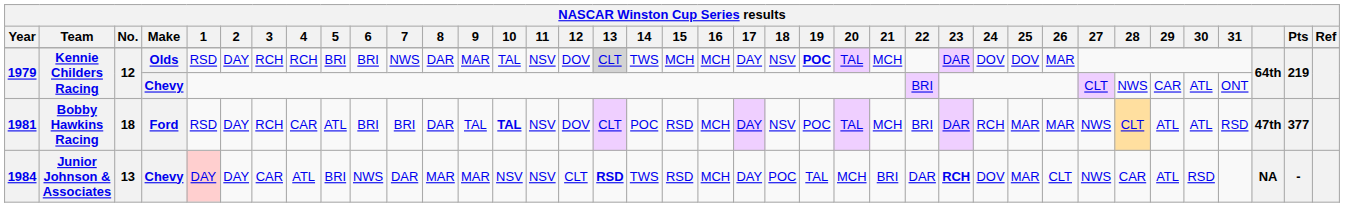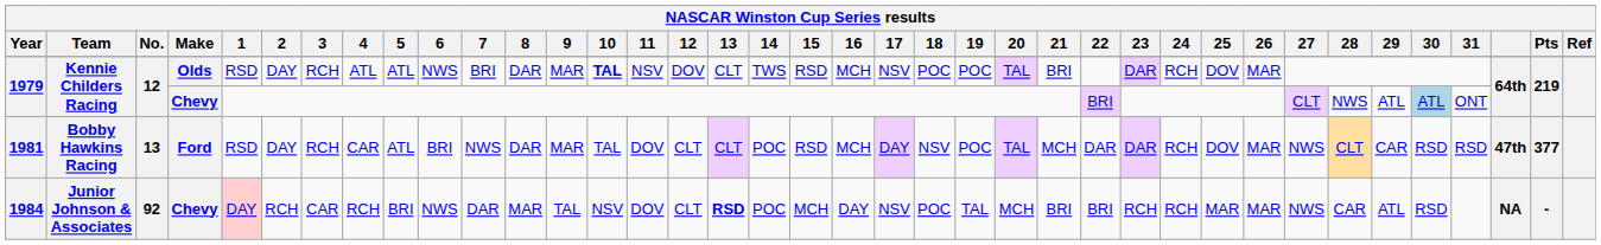1979 / Olds | 4: RCH -> ATL
1979 / Olds | 5: BRI -> ATL
1979 / Olds | 6: BRI -> NWS
1979 / Olds | 7: NWS -> BRI
1979 / Olds | 10: normal -> bold
1979 / Olds | 13: lightgrey background -> no background
1979 / Olds | 15: MCH -> RSD
1979 / Olds | 17: DAY -> NSV
1979 / Olds | 18: NSV -> POC
1979 / Olds | 19: bold -> normal
1979 / Olds | 21: MCH -> BRI
1979 / Olds | 24: DOV -> RCH
1979 / Chevy | 29: CAR -> ATL
1979 / Chevy | 30: no background -> lightblue background
1981 | No.: 18 -> 13
1981 | 7: BRI -> NWS
1981 | 9: TAL -> MAR
1981 | 10: bold -> normal
1981 | 11: NSV -> DOV
1981 | 12: DOV -> CLT
1981 | 22: BRI -> DAR
1981 | 25: MAR -> DOV
1981 | 29: ATL -> CAR
1981 | 30: ATL -> RSD
1984 | No.: 13 -> 92
1984 | 2: DAY -> RCH
1984 | 4: ATL -> RCH
1984 | 9: MAR -> TAL
1984 | 11: NSV -> DOV
1984 | 14: TWS -> POC
1984 | 15: RSD -> MCH
1984 | 16: MCH -> DAY
1984 | 17: DAY -> NSV
1984 | 22: DAR -> BRI
1984 | 23: bold -> normal
1984 | 24: DOV -> RCH
1984 | 26: CLT -> MAR
